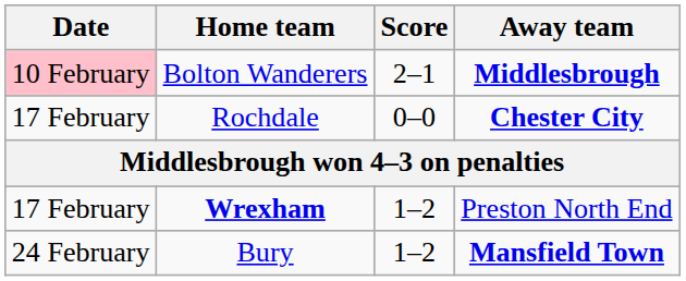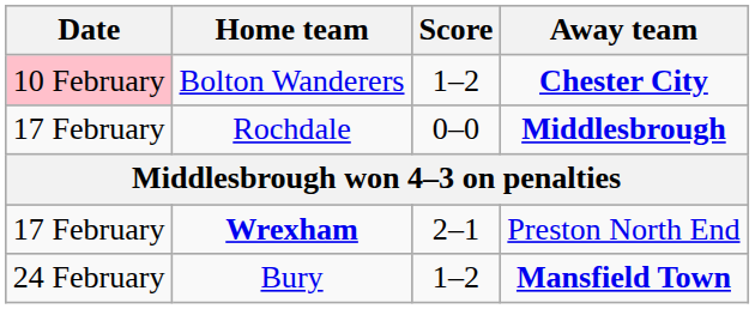Bolton Wanderers | Score: 2–1 -> 1–2
Bolton Wanderers | Away team: Middlesbrough -> Chester City
Rochdale | Away team: Chester City -> Middlesbrough
Wrexham | Score: 1–2 -> 2–1
